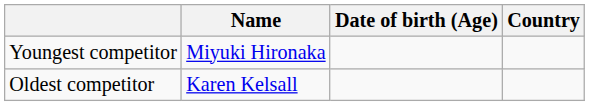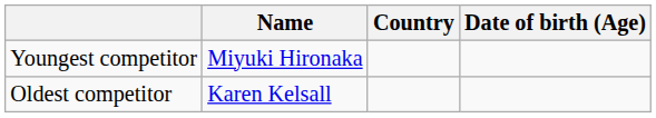columns swapped: Country <-> Date of birth (Age)
